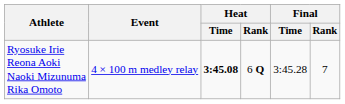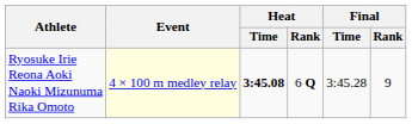Ryosuke Irie Reona Aoki Naoki Mizunuma Rika Omoto | Event: no background -> lightyellow background
Ryosuke Irie Reona Aoki Naoki Mizunuma Rika Omoto | Final / Rank: 7 -> 9
